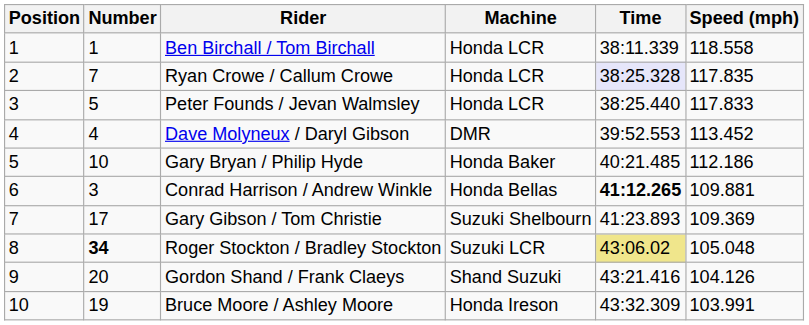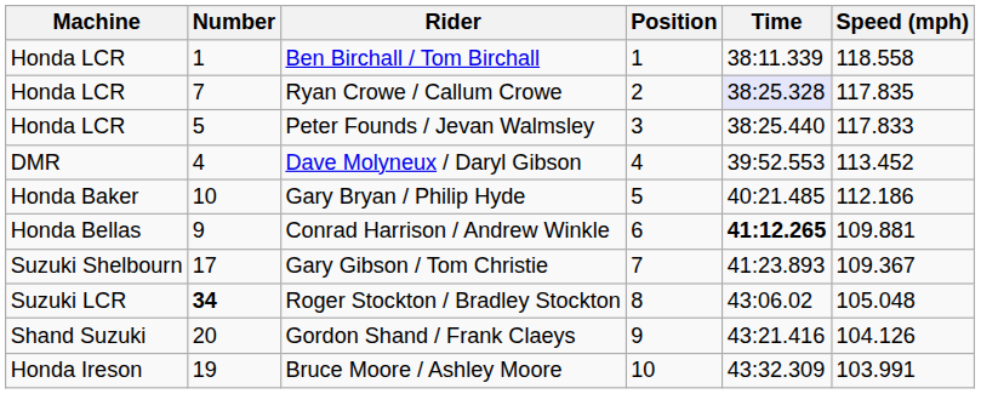columns swapped: Position <-> Machine
Conrad Harrison / Andrew Winkle | Number: 3 -> 9
Gary Gibson / Tom Christie | Speed (mph): 109.369 -> 109.367
Roger Stockton / Bradley Stockton | Time: khaki background -> no background
